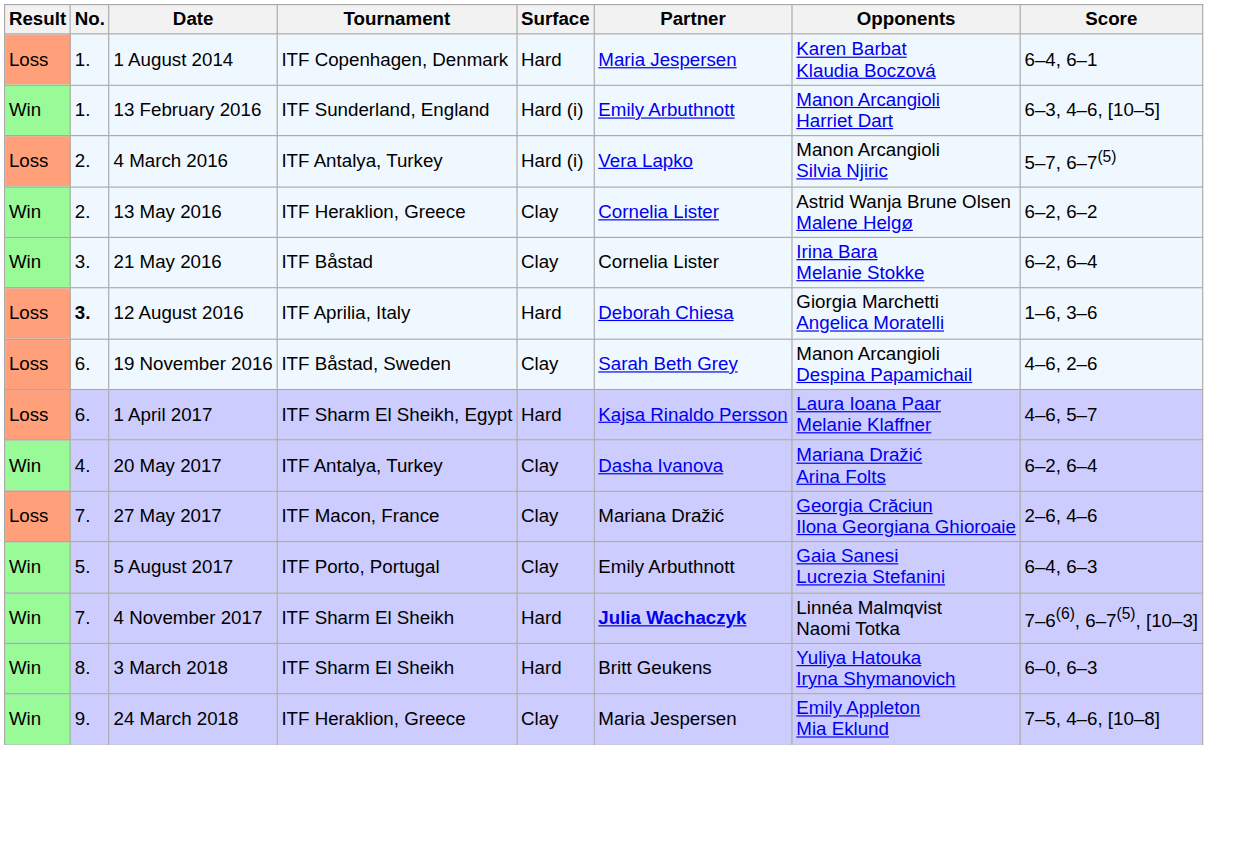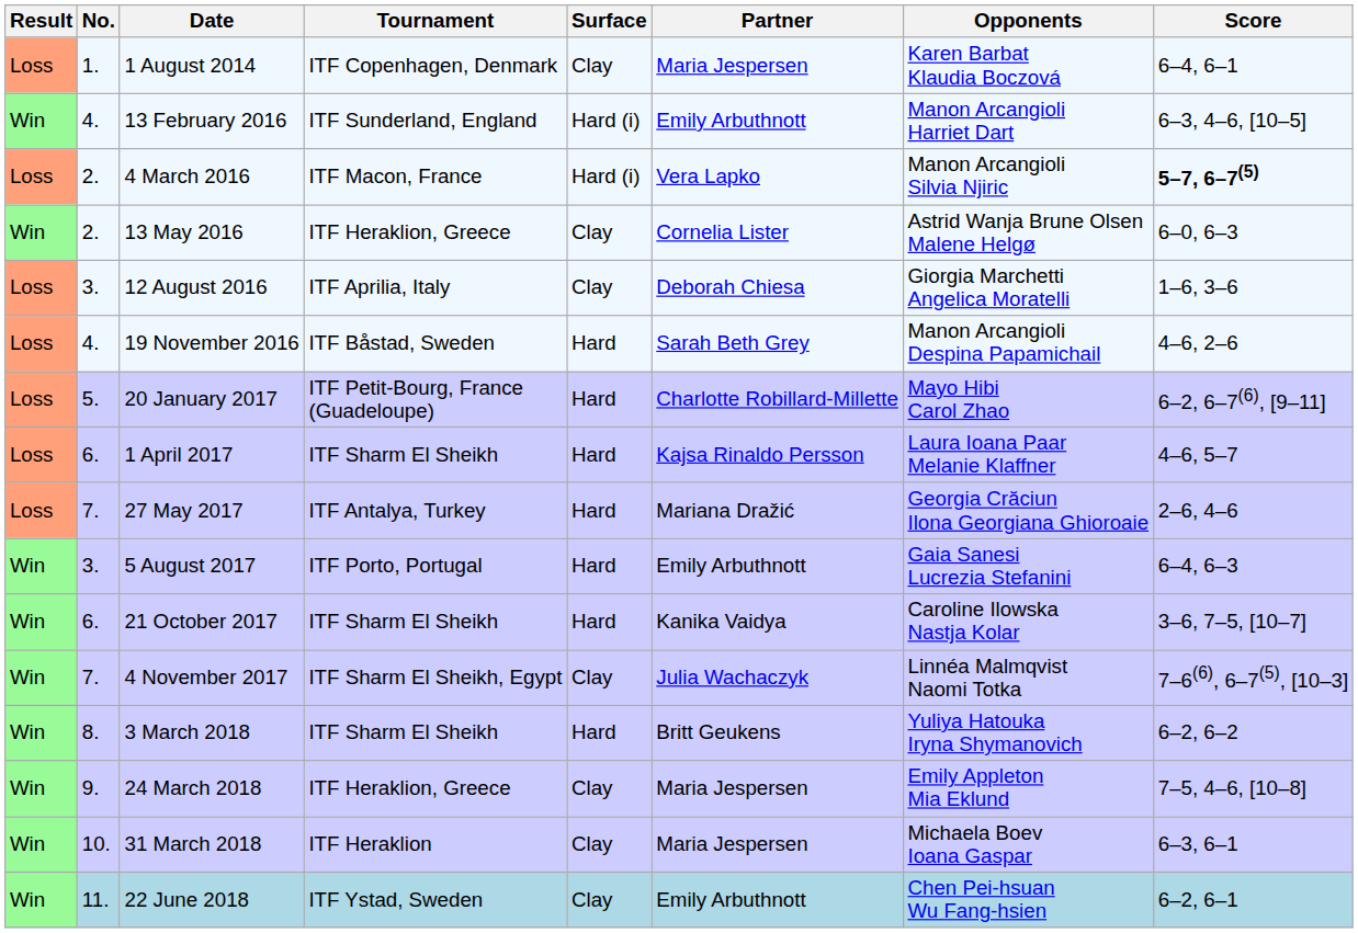1 August 2014 | Surface: Hard -> Clay
13 February 2016 | No.: 1. -> 4.
4 March 2016 | Tournament: ITF Antalya, Turkey -> ITF Macon, France
4 March 2016 | Score: normal -> bold
13 May 2016 | Score: 6–2, 6–2 -> 6–0, 6–3
- row: Win | 3. | 21 May 2016 | ITF Båstad | Clay | Cornelia Lister | Irina Bara Melanie Stokke | 6–2, 6–4
12 August 2016 | No.: bold -> normal
12 August 2016 | Surface: Hard -> Clay
19 November 2016 | No.: 6. -> 4.
19 November 2016 | Surface: Clay -> Hard
+ row: Loss | 5. | 20 January 2017 | ITF Petit-Bourg, France (Guadeloupe) | Hard | Charlotte Robillard-Millette | Mayo Hibi Carol Zhao | 6–2, 6–7(6), [9–11]
1 April 2017 | Tournament: ITF Sharm El Sheikh, Egypt -> ITF Sharm El Sheikh
- row: Win | 4. | 20 May 2017 | ITF Antalya, Turkey | Clay | Dasha Ivanova | Mariana Dražić Arina Folts | 6–2, 6–4
27 May 2017 | Tournament: ITF Macon, France -> ITF Antalya, Turkey
27 May 2017 | Surface: Clay -> Hard
5 August 2017 | No.: 5. -> 3.
5 August 2017 | Surface: Clay -> Hard
+ row: Win | 6. | 21 October 2017 | ITF Sharm El Sheikh | Hard | Kanika Vaidya | Caroline Ilowska Nastja Kolar | 3–6, 7–5, [10–7]
4 November 2017 | Tournament: ITF Sharm El Sheikh -> ITF Sharm El Sheikh, Egypt
4 November 2017 | Surface: Hard -> Clay
4 November 2017 | Partner: bold -> normal
3 March 2018 | Score: 6–0, 6–3 -> 6–2, 6–2
+ row: Win | 10. | 31 March 2018 | ITF Heraklion | Clay | Maria Jespersen | Michaela Boev Ioana Gaspar | 6–3, 6–1
+ row: Win | 11. | 22 June 2018 | ITF Ystad, Sweden | Clay | Emily Arbuthnott | Chen Pei-hsuan Wu Fang-hsien | 6–2, 6–1
